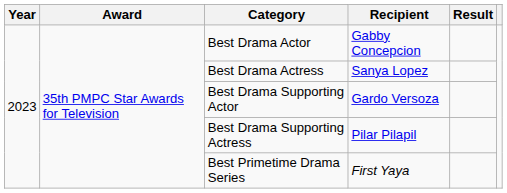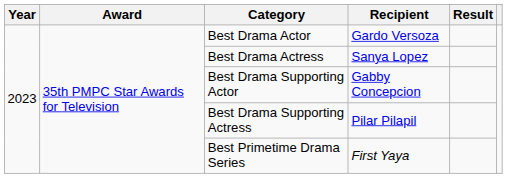Best Drama Actor | Recipient: Gabby Concepcion -> Gardo Versoza
Best Drama Supporting Actor | Recipient: Gardo Versoza -> Gabby Concepcion
